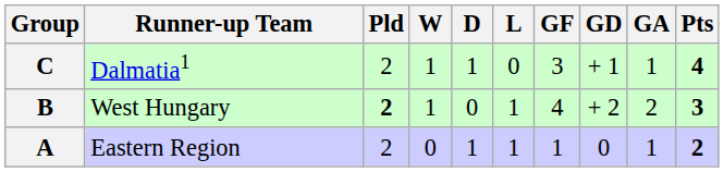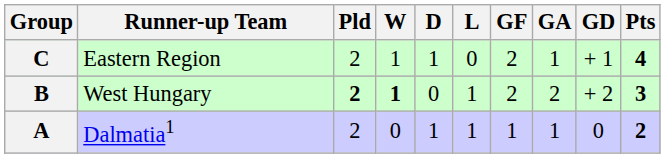columns swapped: GA <-> GD
C | Runner-up Team: Dalmatia1 -> Eastern Region
C | GF: 3 -> 2
B | W: normal -> bold
B | GF: 4 -> 2
A | Runner-up Team: Eastern Region -> Dalmatia1
